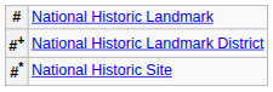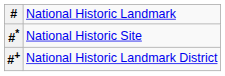rows swapped: #+ <-> #*
